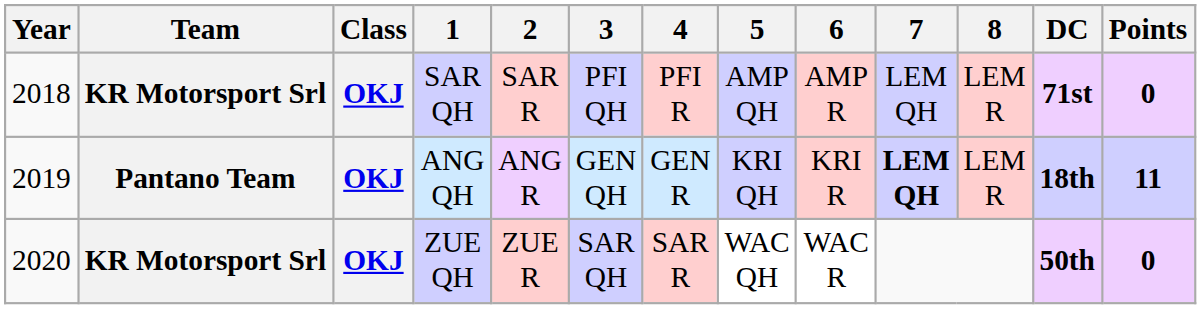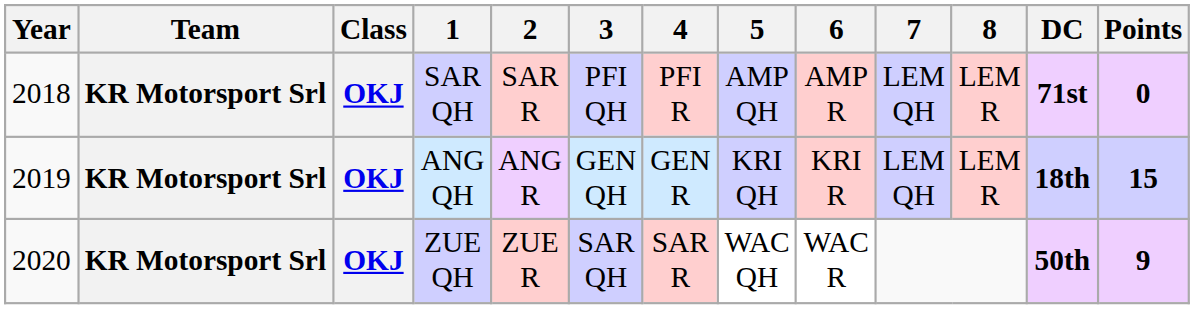ANG QH | Team: Pantano Team -> KR Motorsport Srl
ANG QH | 7: bold -> normal
ANG QH | Points: 11 -> 15
ZUE QH | Points: 0 -> 9
